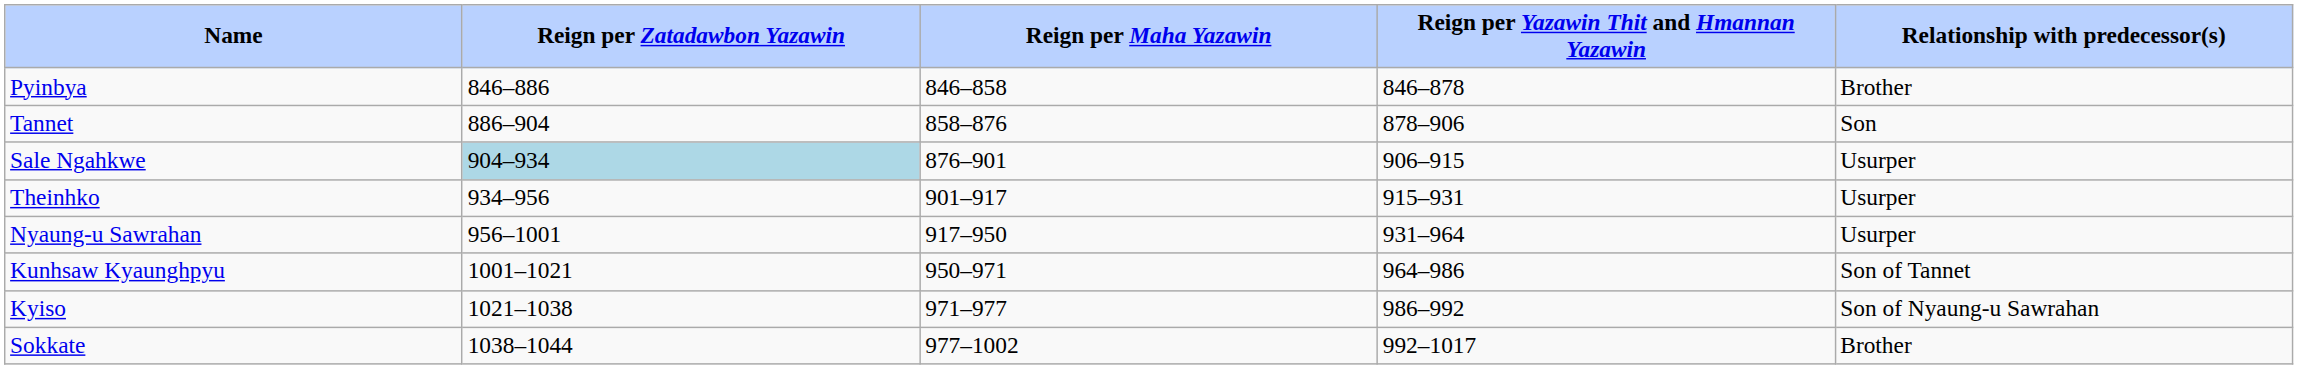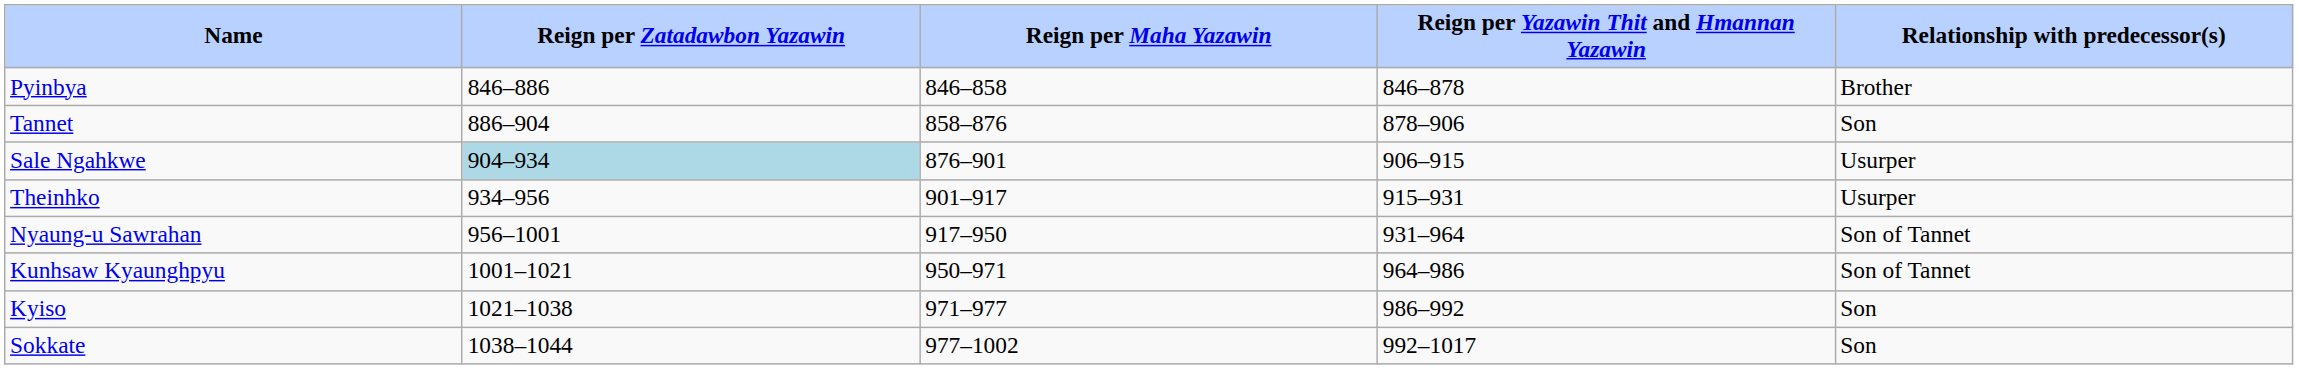Nyaung-u Sawrahan | Relationship with predecessor(s): Usurper -> Son of Tannet
Kyiso | Relationship with predecessor(s): Son of Nyaung-u Sawrahan -> Son
Sokkate | Relationship with predecessor(s): Brother -> Son
